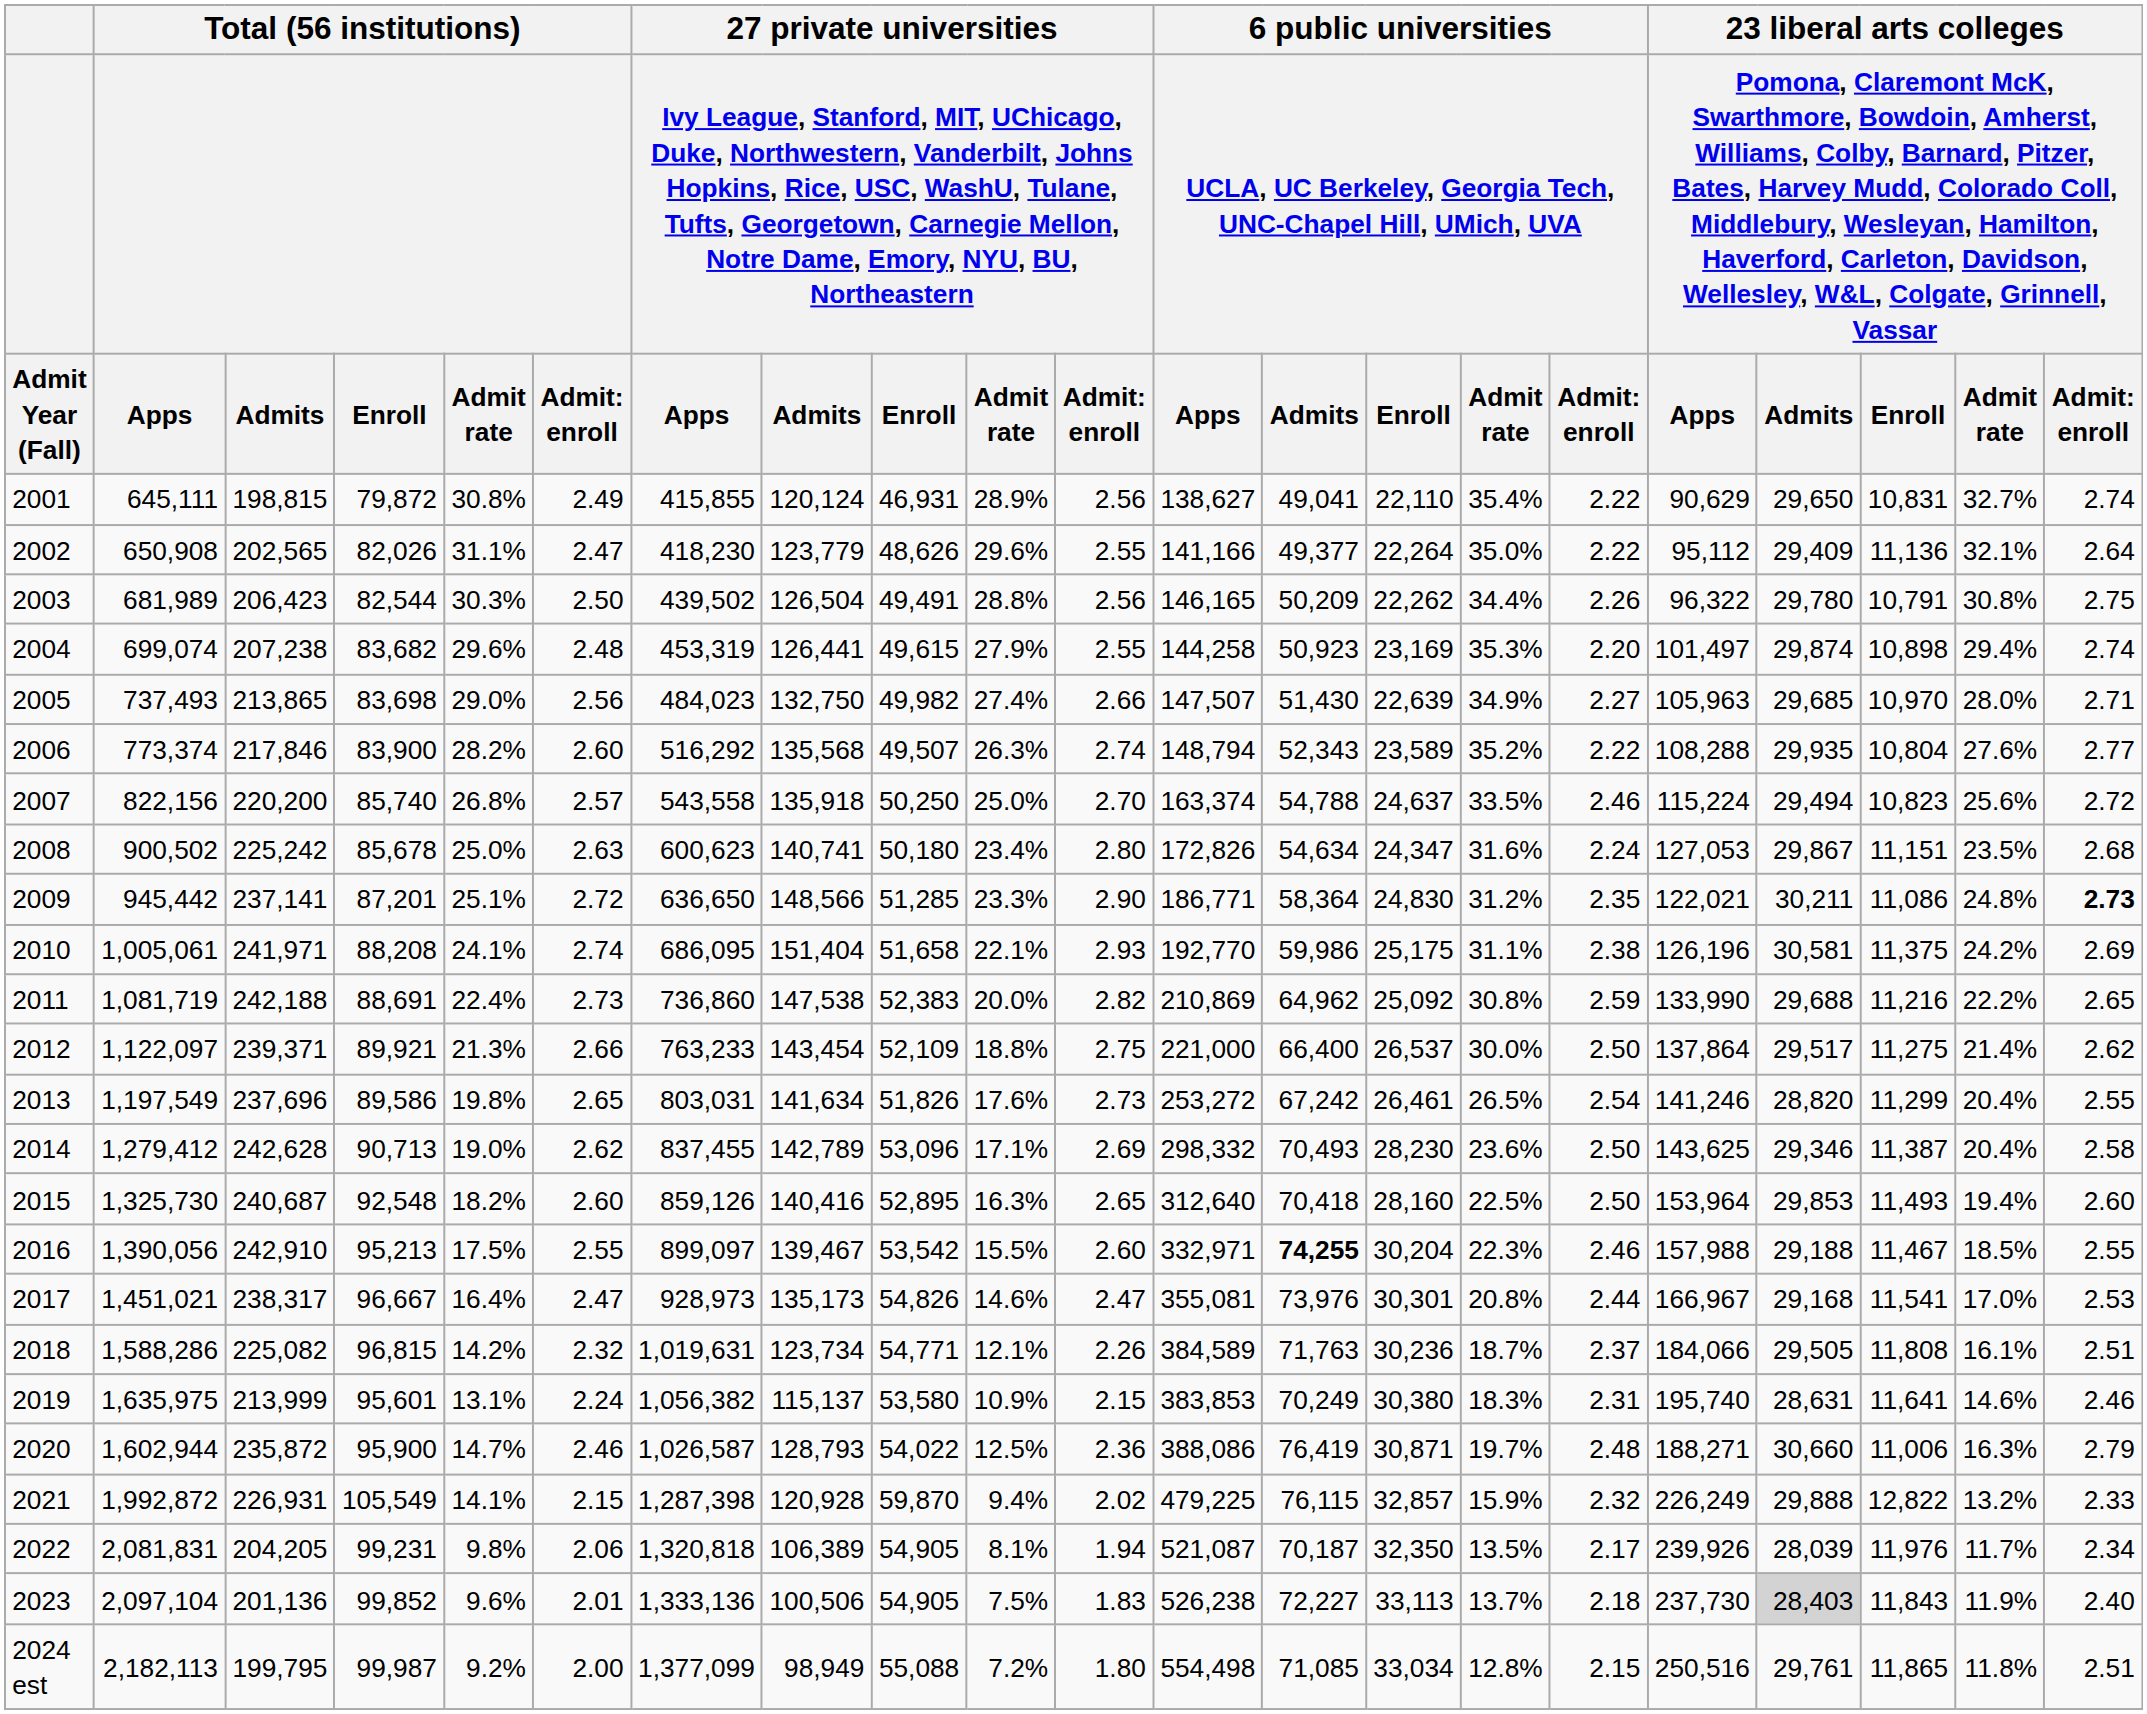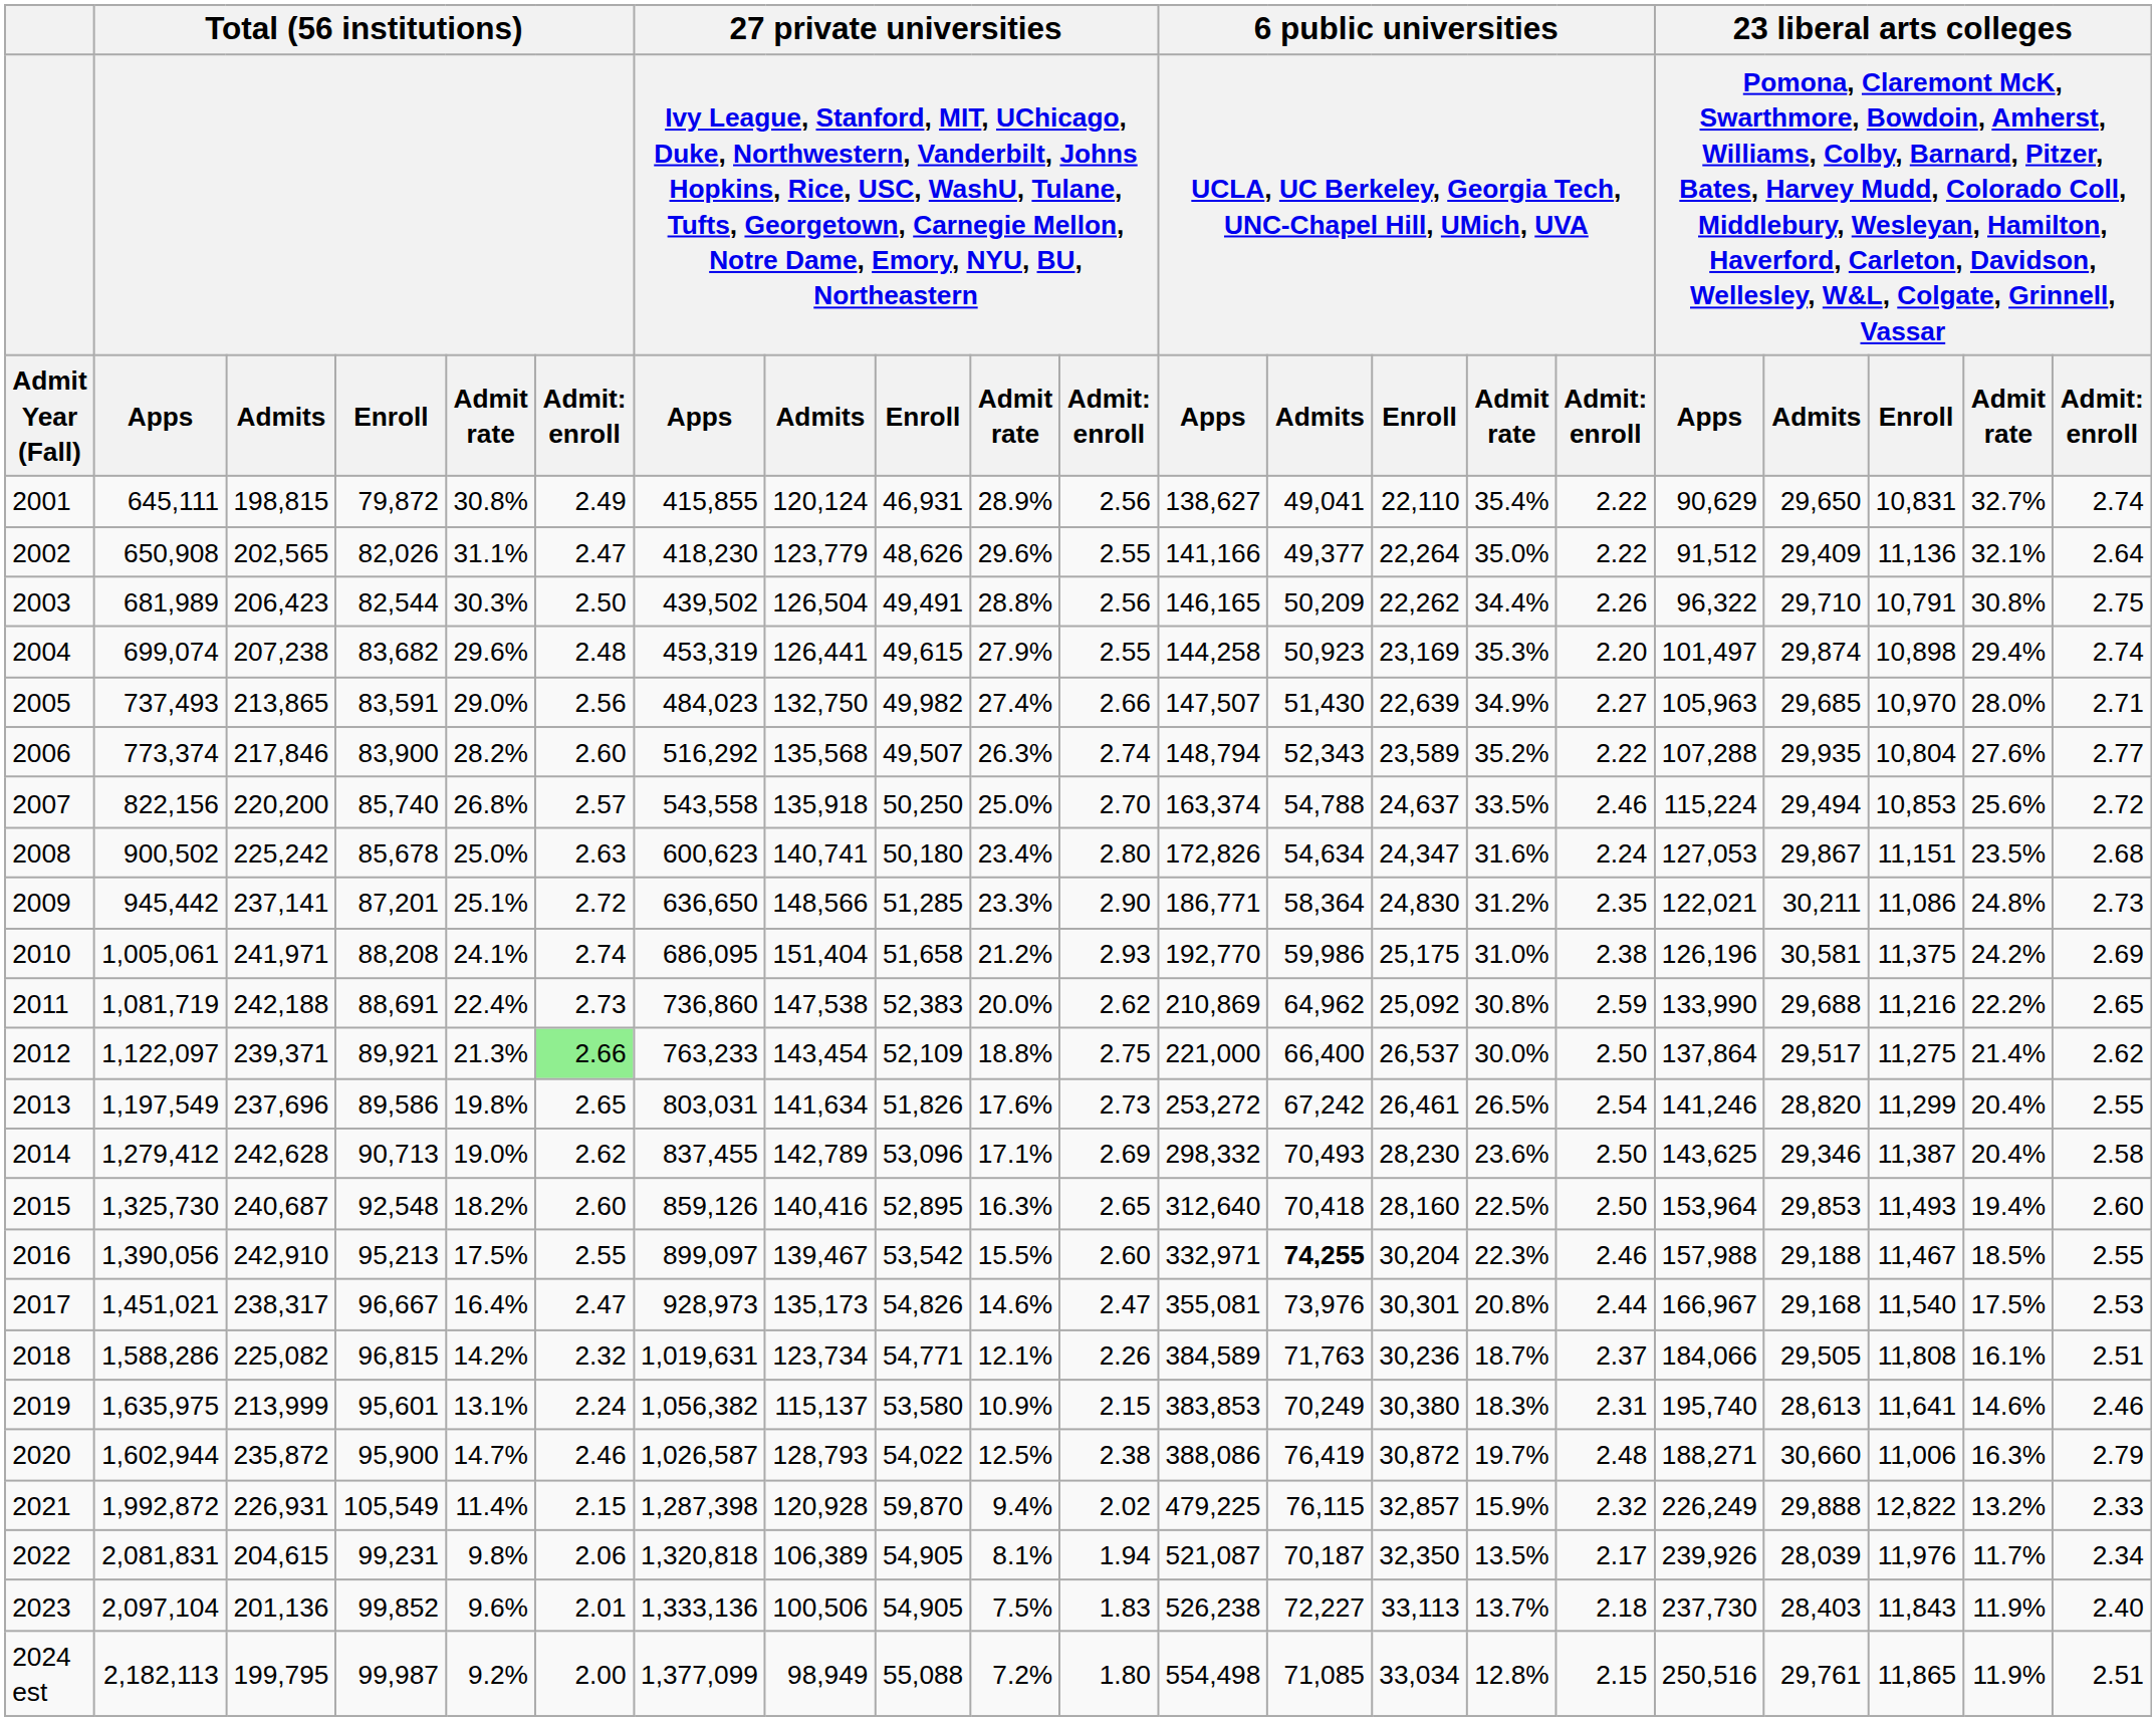2002 | column 17: 95,112 -> 91,512
2003 | column 18: 29,780 -> 29,710
2005 | Total (56 institutions) / Enroll: 83,698 -> 83,591
2006 | column 17: 108,288 -> 107,288
2007 | column 19: 10,823 -> 10,853
2009 | column 21: bold -> normal
2010 | column 10: 22.1% -> 21.2%
2010 | column 15: 31.1% -> 31.0%
2011 | column 11: 2.82 -> 2.62
2012 | column 6: no background -> lightgreen background
2017 | column 19: 11,541 -> 11,540
2017 | column 20: 17.0% -> 17.5%
2019 | column 18: 28,631 -> 28,613
2020 | column 11: 2.36 -> 2.38
2020 | column 14: 30,871 -> 30,872
2021 | Total (56 institutions) / Admit rate: 14.1% -> 11.4%
2022 | Total (56 institutions) / Admits: 204,205 -> 204,615
2023 | column 18: lightgrey background -> no background
2024 est | column 20: 11.8% -> 11.9%
